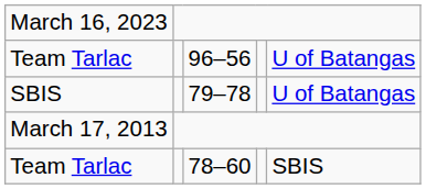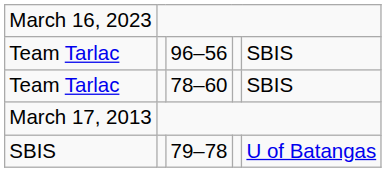96–56 | column 5: U of Batangas -> SBIS
rows swapped: 79–78 <-> 78–60
